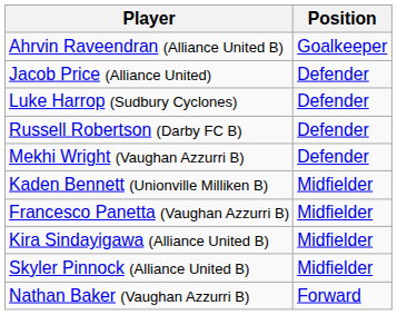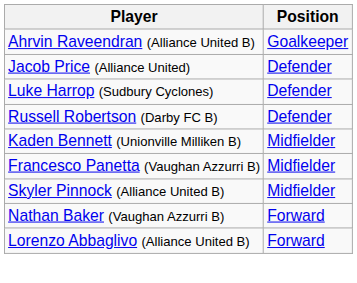- row: Mekhi Wright (Vaughan Azzurri B) | Defender
- row: Kira Sindayigawa (Alliance United B) | Midfielder
+ row: Lorenzo Abbaglivo (Alliance United B) | Forward
